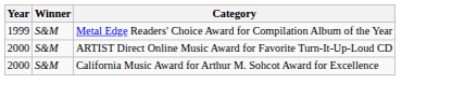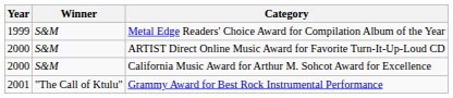+ row: 2001 | "The Call of Ktulu" | Grammy Award for Best Rock Instrumental Performance
